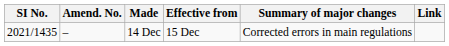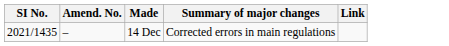- column: Effective from | 15 Dec
